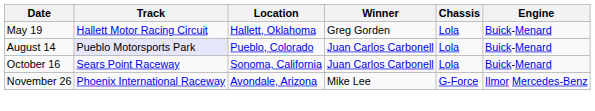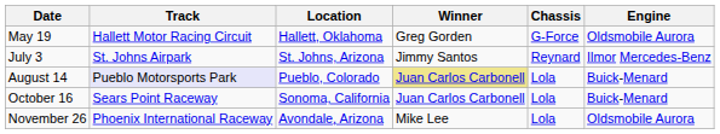May 19 | Chassis: Lola -> G-Force
May 19 | Engine: Buick-Menard -> Oldsmobile Aurora
+ row: July 3 | St. Johns Airpark | St. Johns, Arizona | Jimmy Santos | Reynard | Ilmor Mercedes-Benz
August 14 | Winner: no background -> khaki background
November 26 | Chassis: G-Force -> Lola
November 26 | Engine: Ilmor Mercedes-Benz -> Oldsmobile Aurora
